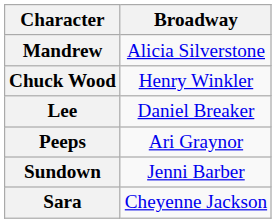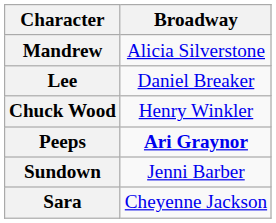rows swapped: Chuck Wood <-> Lee
Peeps | Broadway: normal -> bold
